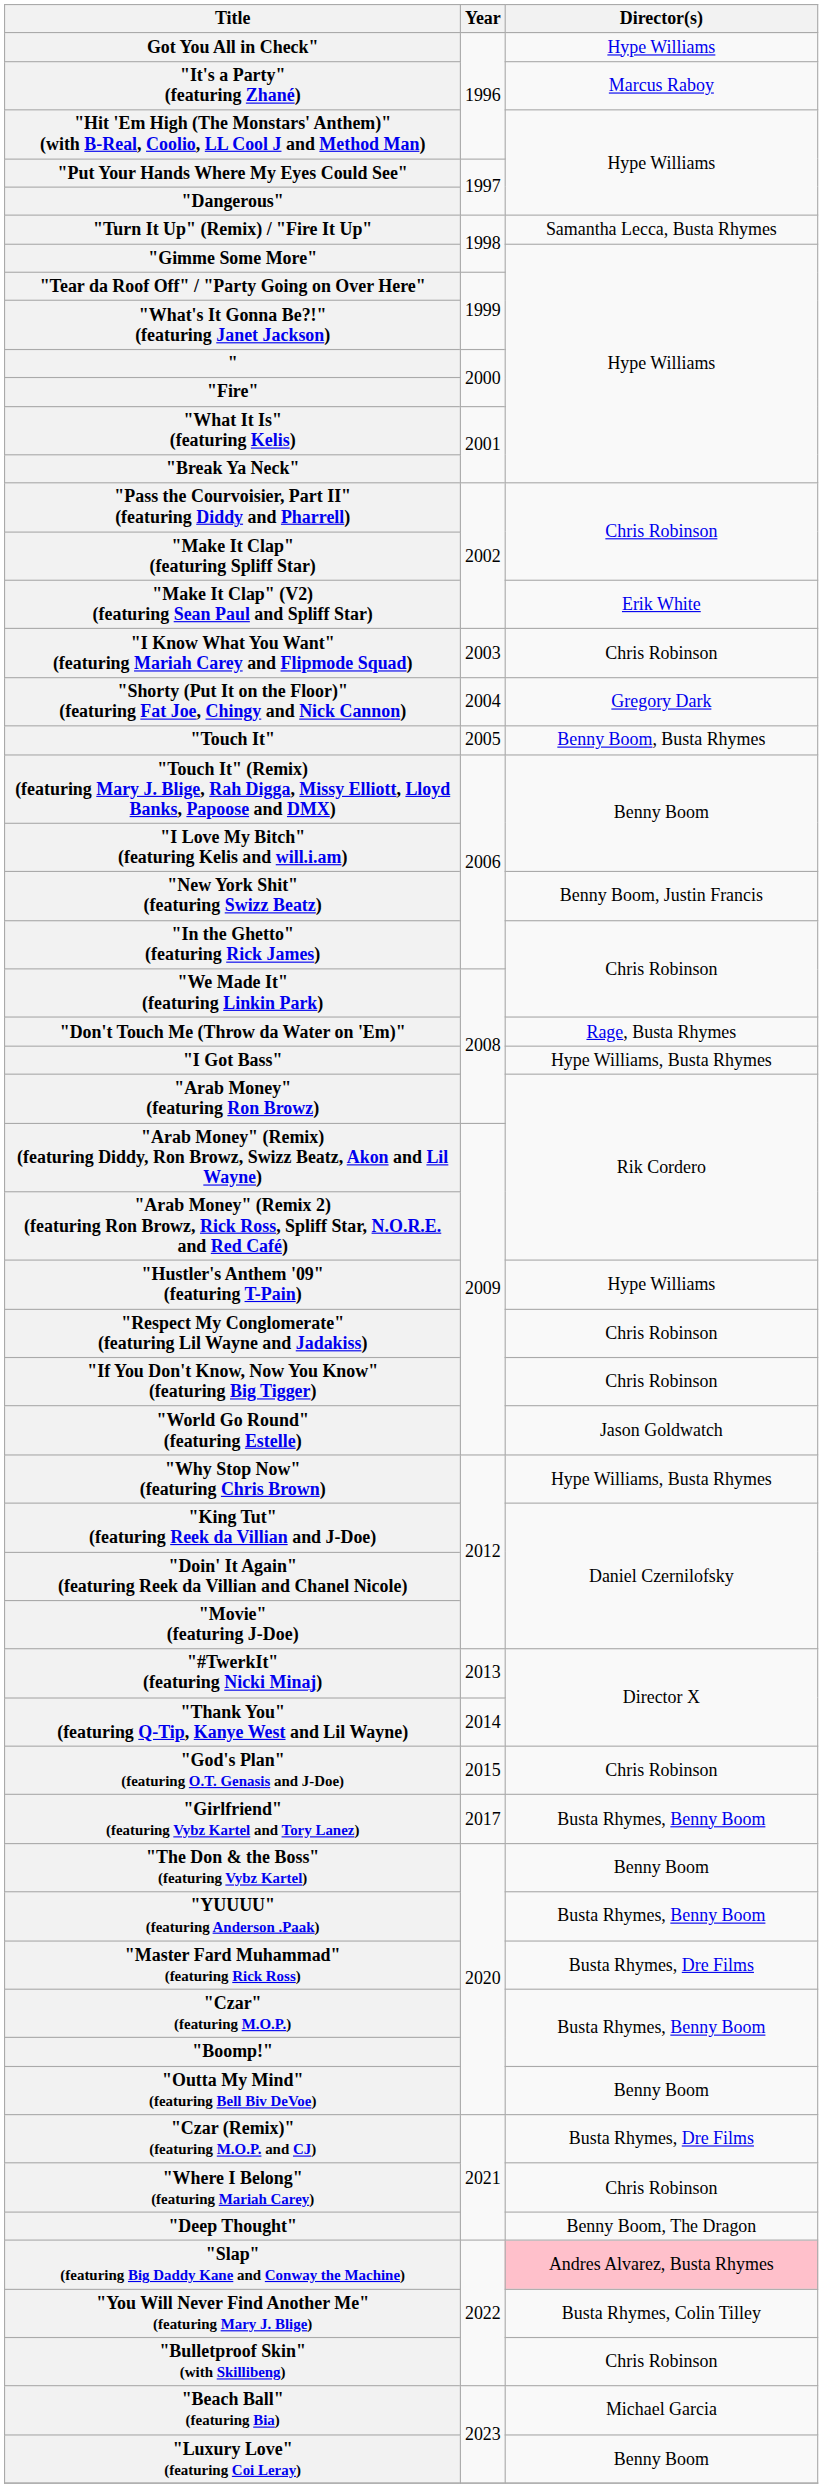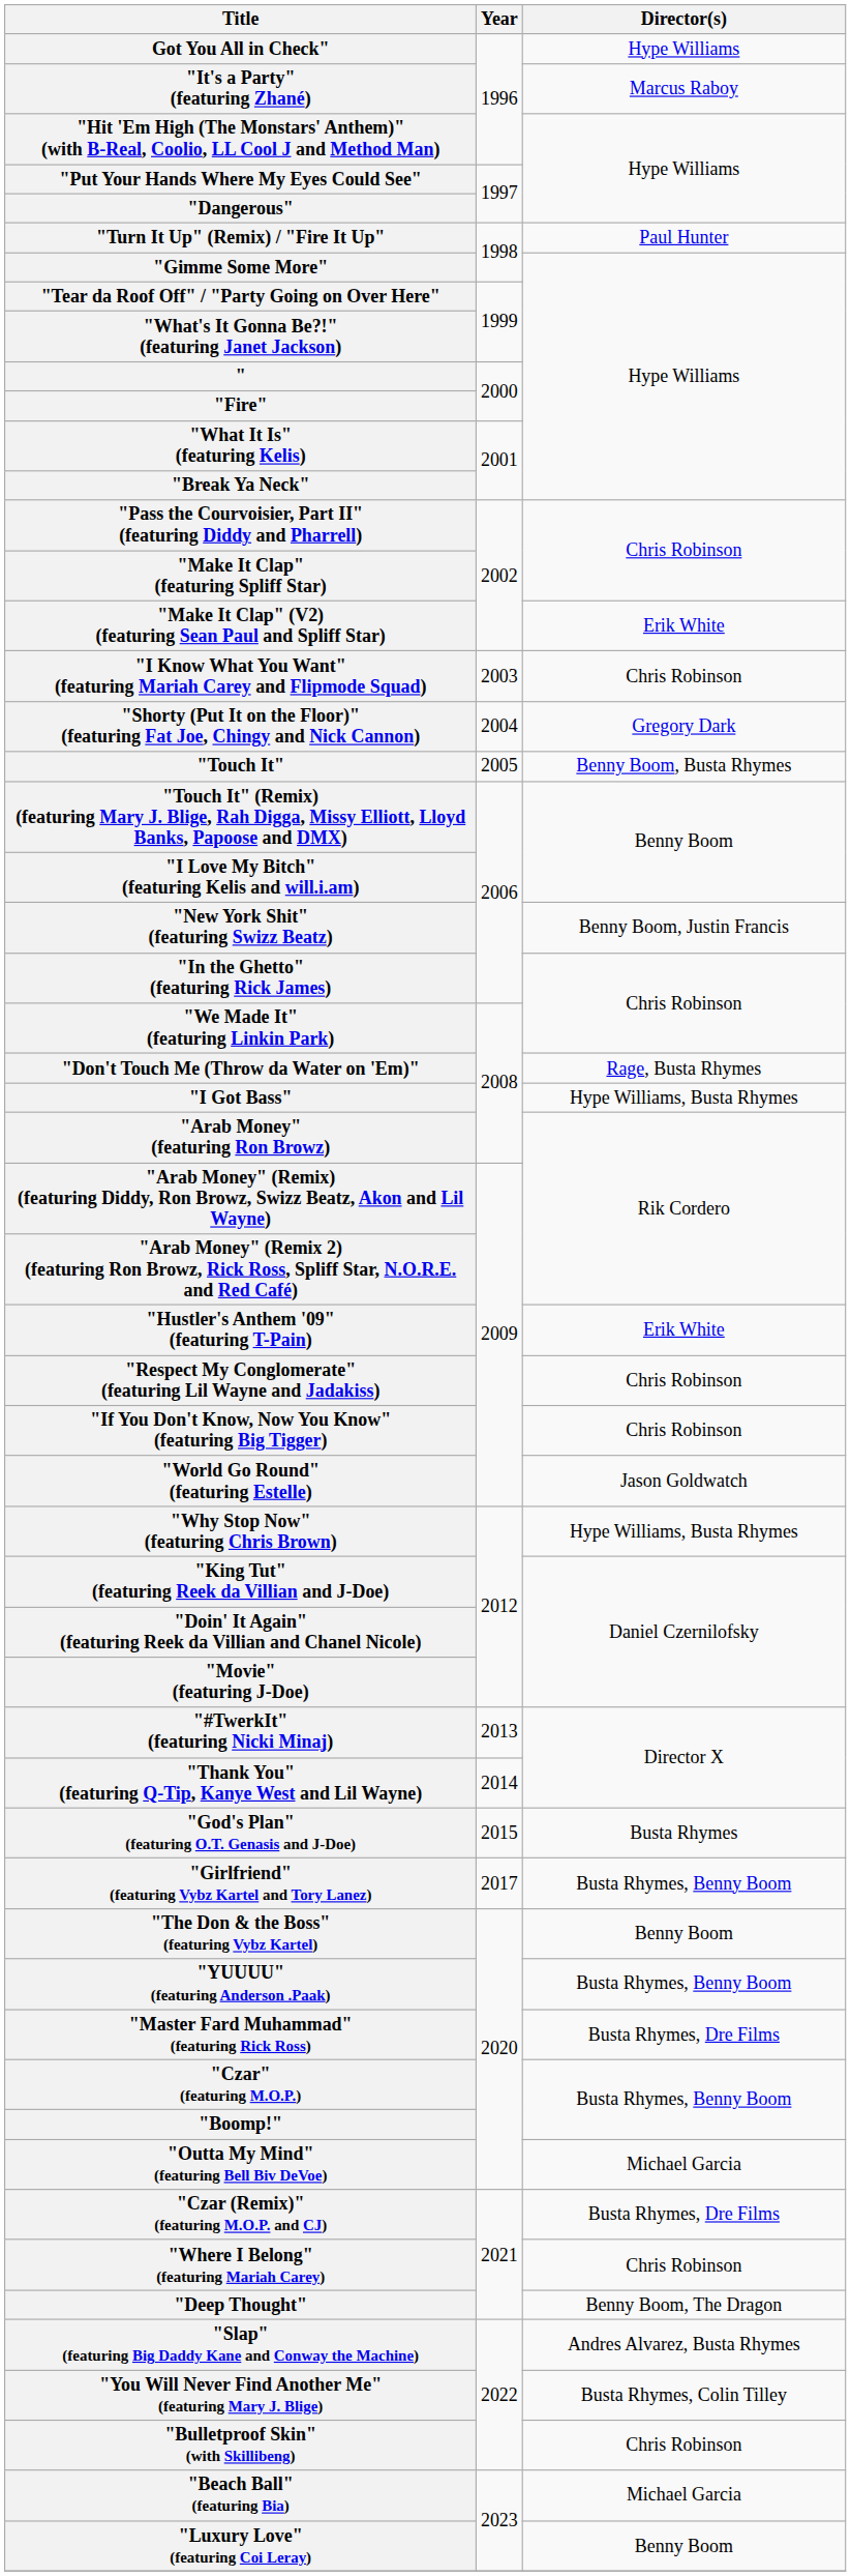"Turn It Up" (Remix) / "Fire It Up" | Director(s): Samantha Lecca, Busta Rhymes -> Paul Hunter
"Hustler's Anthem '09" (featuring T-Pain) | Director(s): Hype Williams -> Erik White
"God's Plan" (featuring O.T. Genasis and J-Doe) | Director(s): Chris Robinson -> Busta Rhymes
"Outta My Mind" (featuring Bell Biv DeVoe) | Director(s): Benny Boom -> Michael Garcia
"Slap" (featuring Big Daddy Kane and Conway the Machine) | Director(s): pink background -> no background
